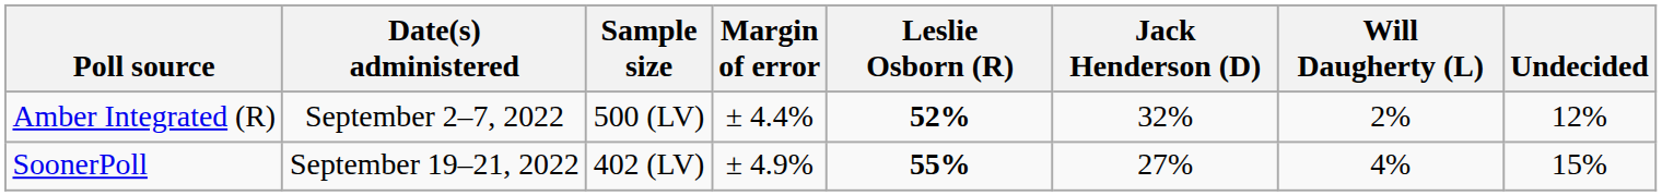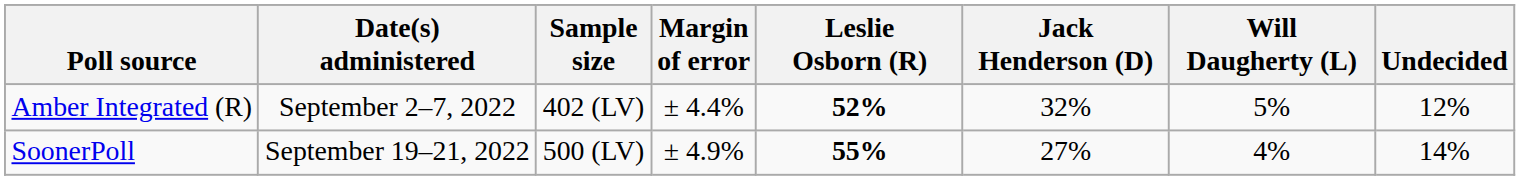Amber Integrated (R) | Sample size: 500 (LV) -> 402 (LV)
Amber Integrated (R) | Will Daugherty (L): 2% -> 5%
SoonerPoll | Sample size: 402 (LV) -> 500 (LV)
SoonerPoll | Undecided: 15% -> 14%
